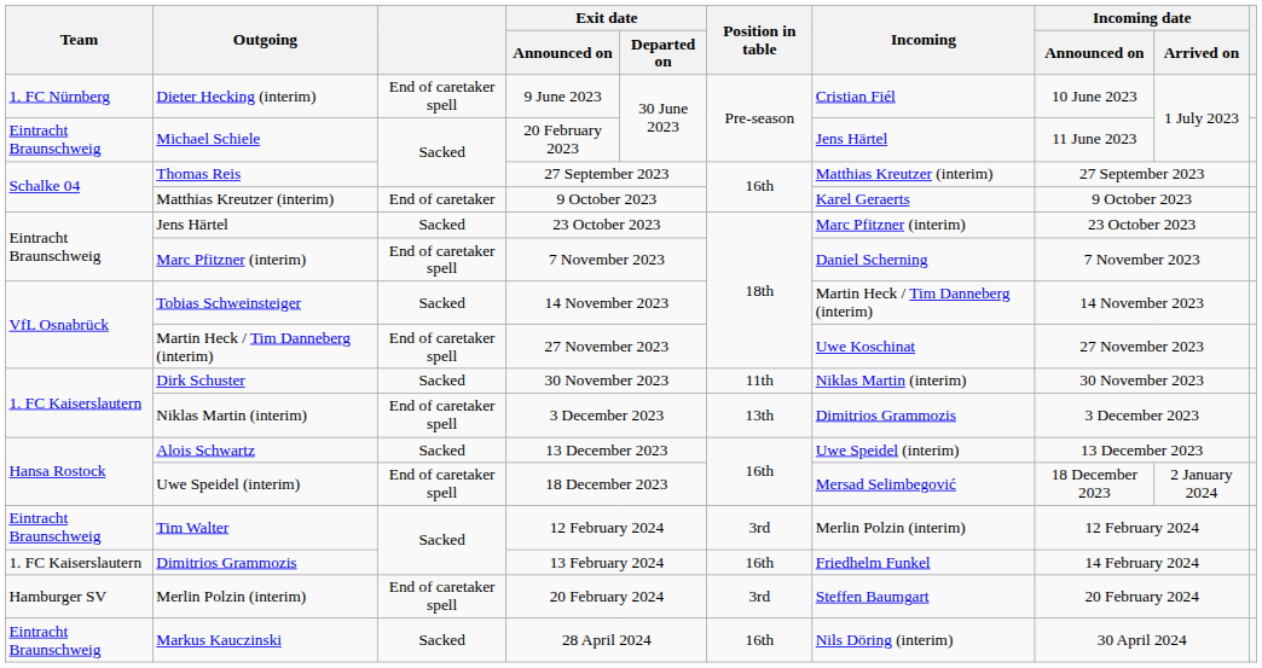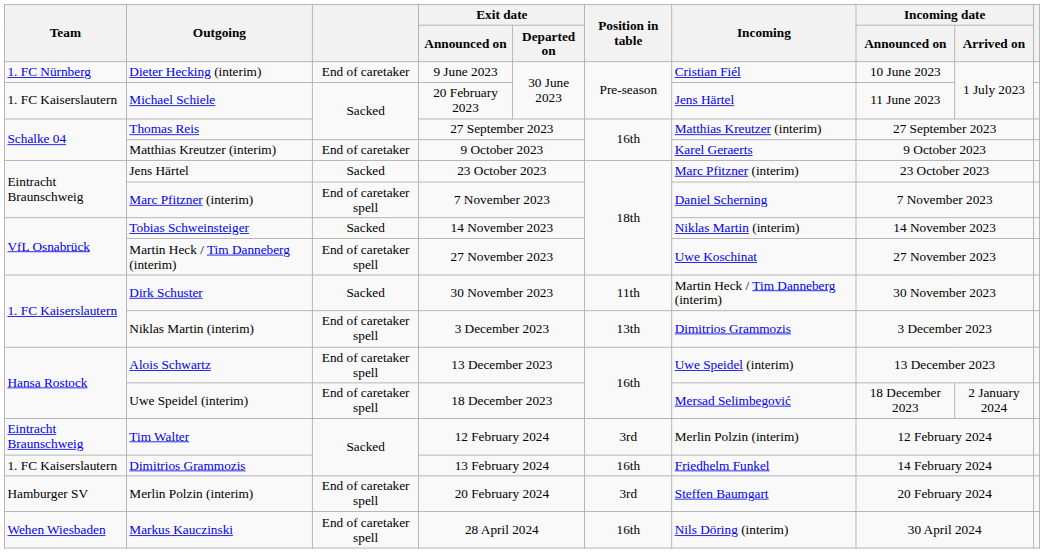Dieter Hecking (interim) | column 3: End of caretaker spell -> End of caretaker
Michael Schiele | Team: Eintracht Braunschweig -> 1. FC Kaiserslautern
Tobias Schweinsteiger | Incoming: Martin Heck / Tim Danneberg (interim) -> Niklas Martin (interim)
Dirk Schuster | Incoming: Niklas Martin (interim) -> Martin Heck / Tim Danneberg (interim)
Alois Schwartz | column 3: Sacked -> End of caretaker spell
Markus Kauczinski | Team: Eintracht Braunschweig -> Wehen Wiesbaden
Markus Kauczinski | column 3: Sacked -> End of caretaker spell
